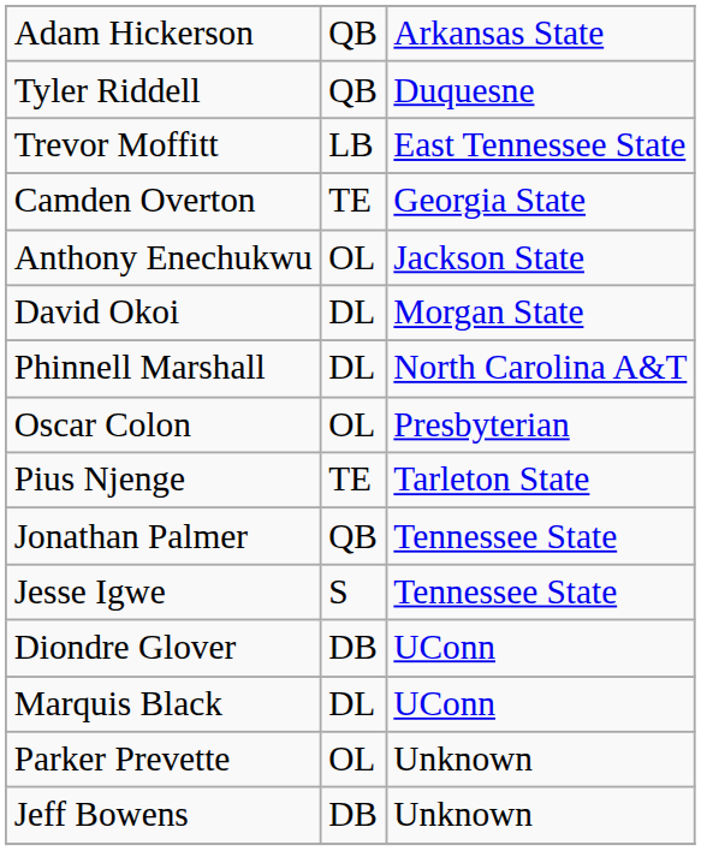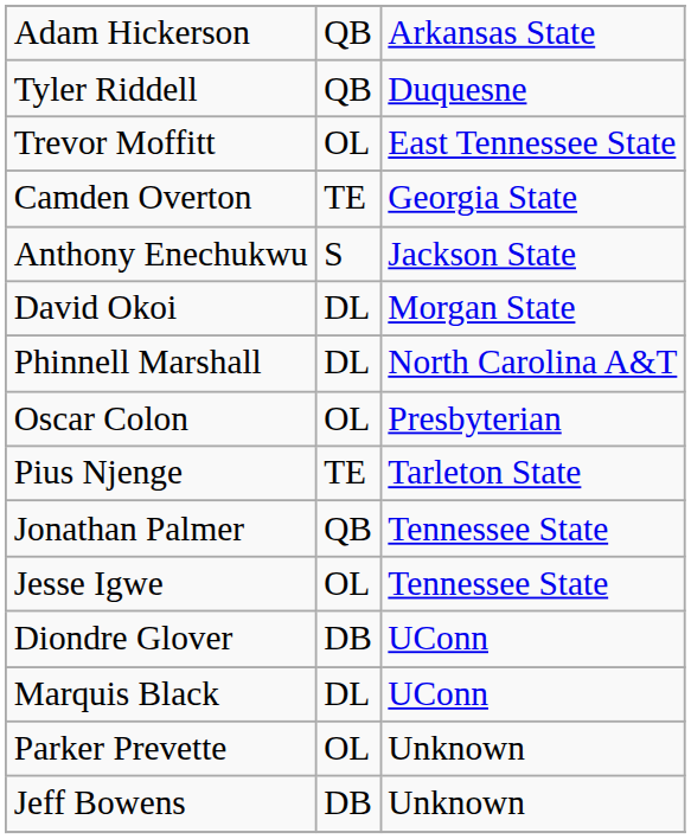Trevor Moffitt | column 2: LB -> OL
Anthony Enechukwu | column 2: OL -> S
Jesse Igwe | column 2: S -> OL
